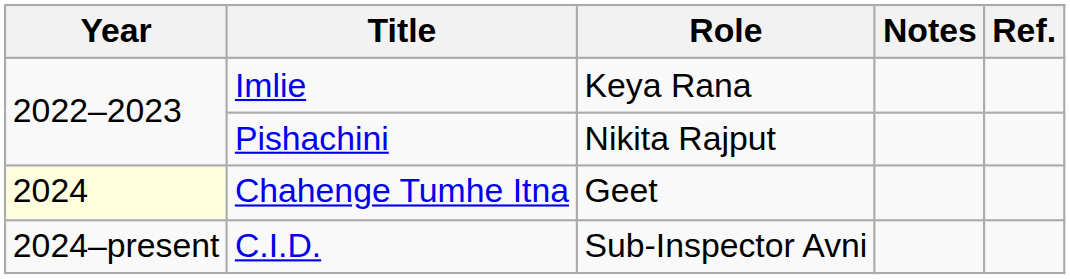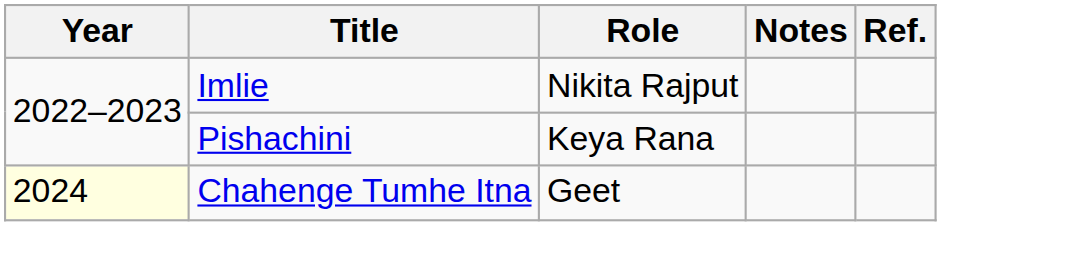Imlie | Role: Keya Rana -> Nikita Rajput
Pishachini | Role: Nikita Rajput -> Keya Rana
- row: 2024–present | C.I.D. | Sub-Inspector Avni
